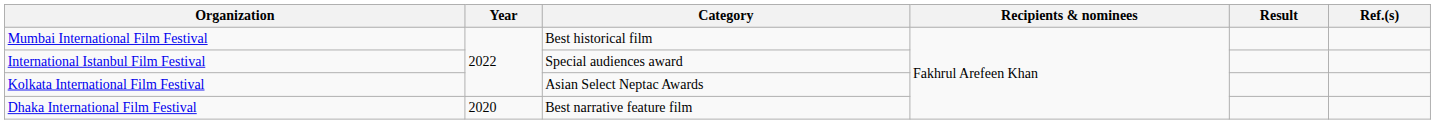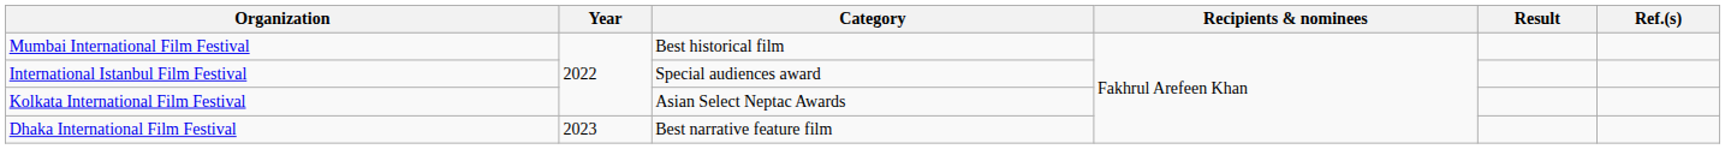Dhaka International Film Festival | Year: 2020 -> 2023
